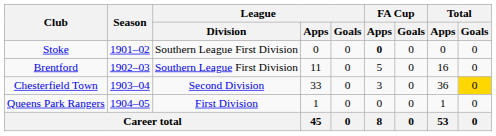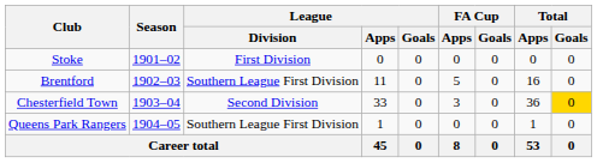Stoke | League / Division: Southern League First Division -> First Division
Stoke | FA Cup / Apps: bold -> normal
Queens Park Rangers | League / Division: First Division -> Southern League First Division
